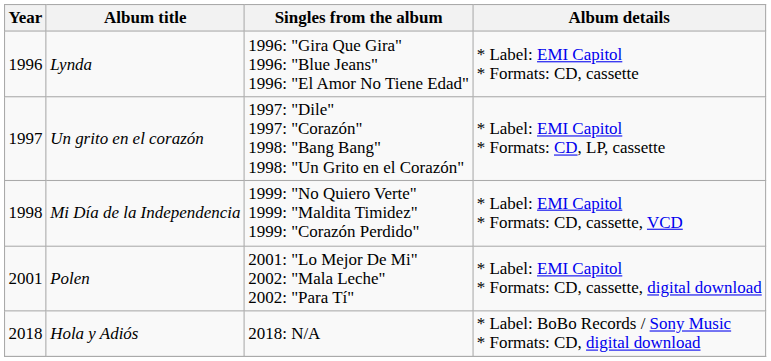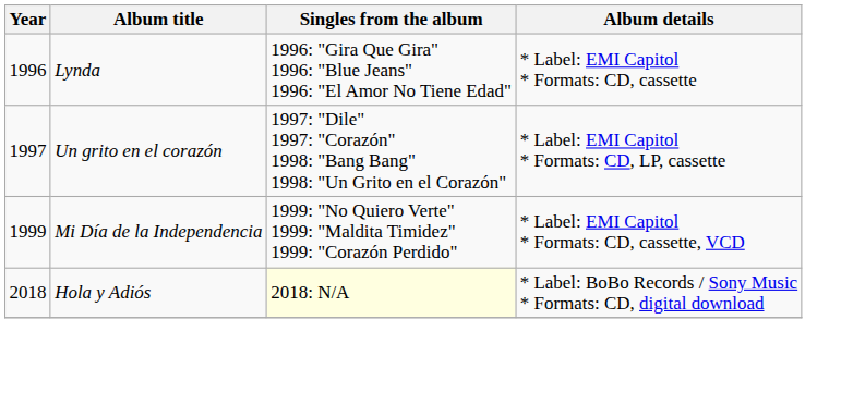Mi Día de la Independencia | Year: 1998 -> 1999
- row: 2001 | Polen | 2001: "Lo Mejor De Mi" 2002: "Mala Leche" 2002: "Para Tí" | * Label: EMI Capitol * Formats: CD, cassette, digital download
Hola y Adiós | Singles from the album: no background -> lightyellow background
